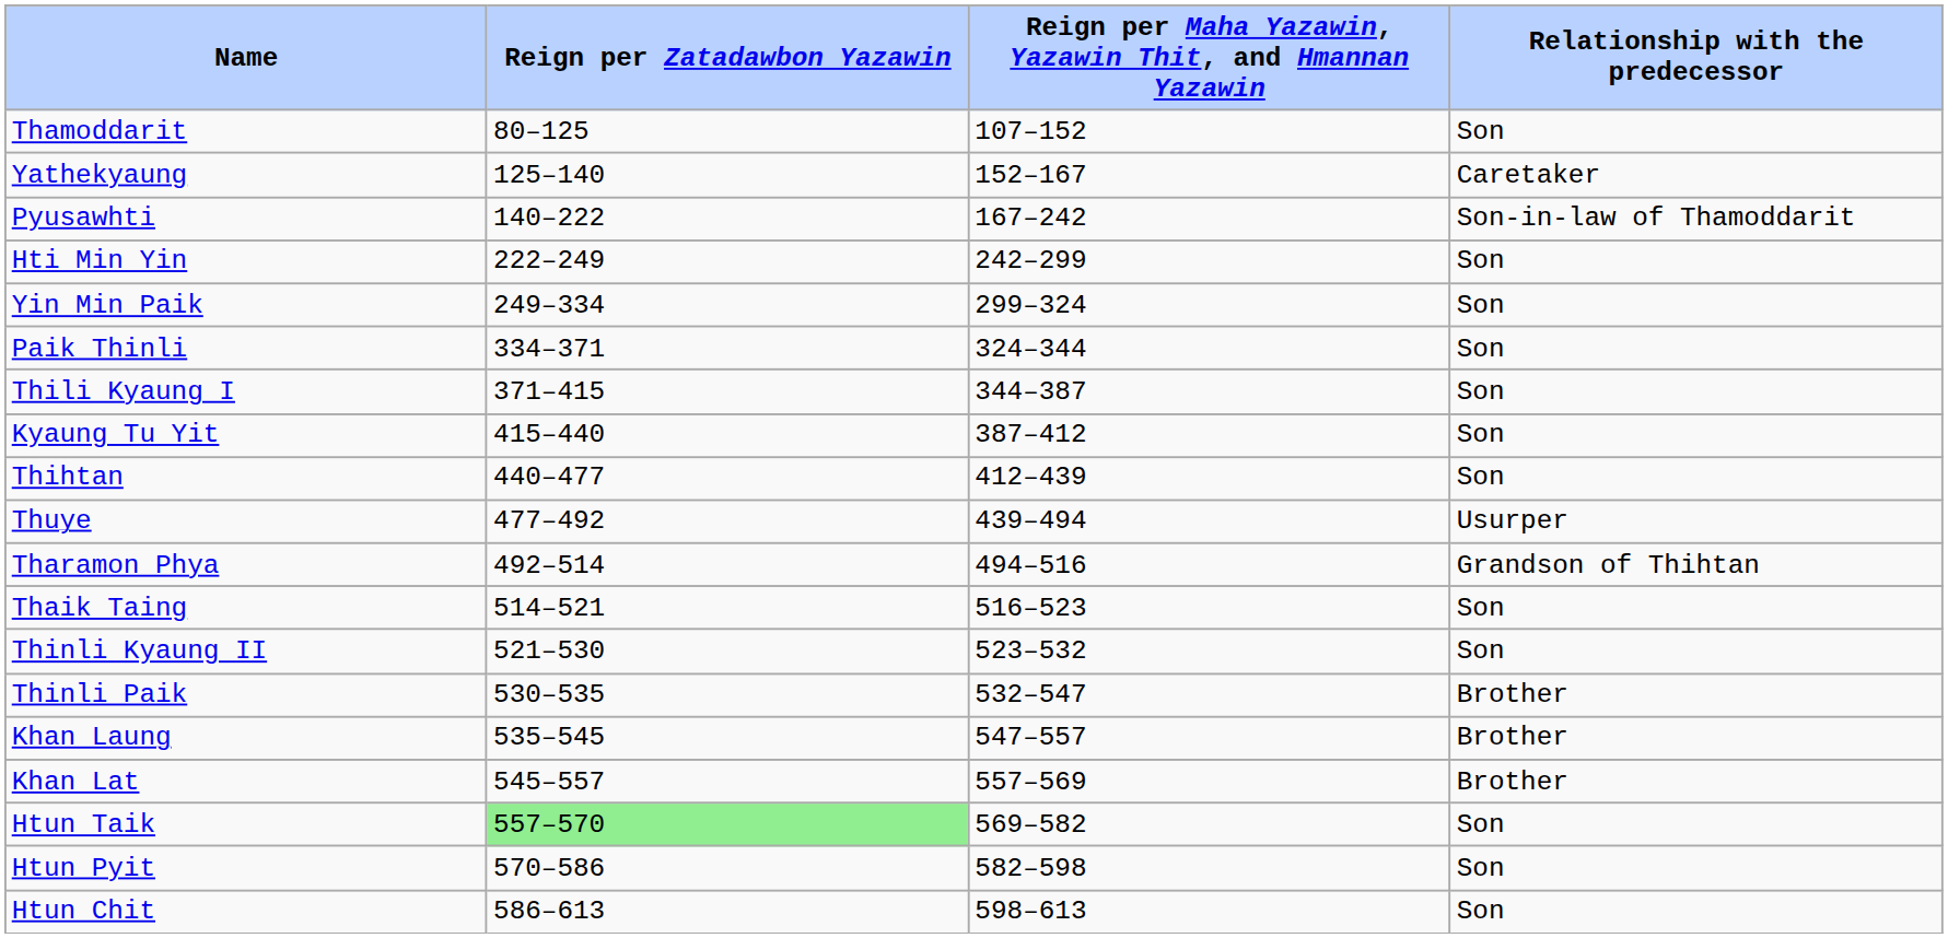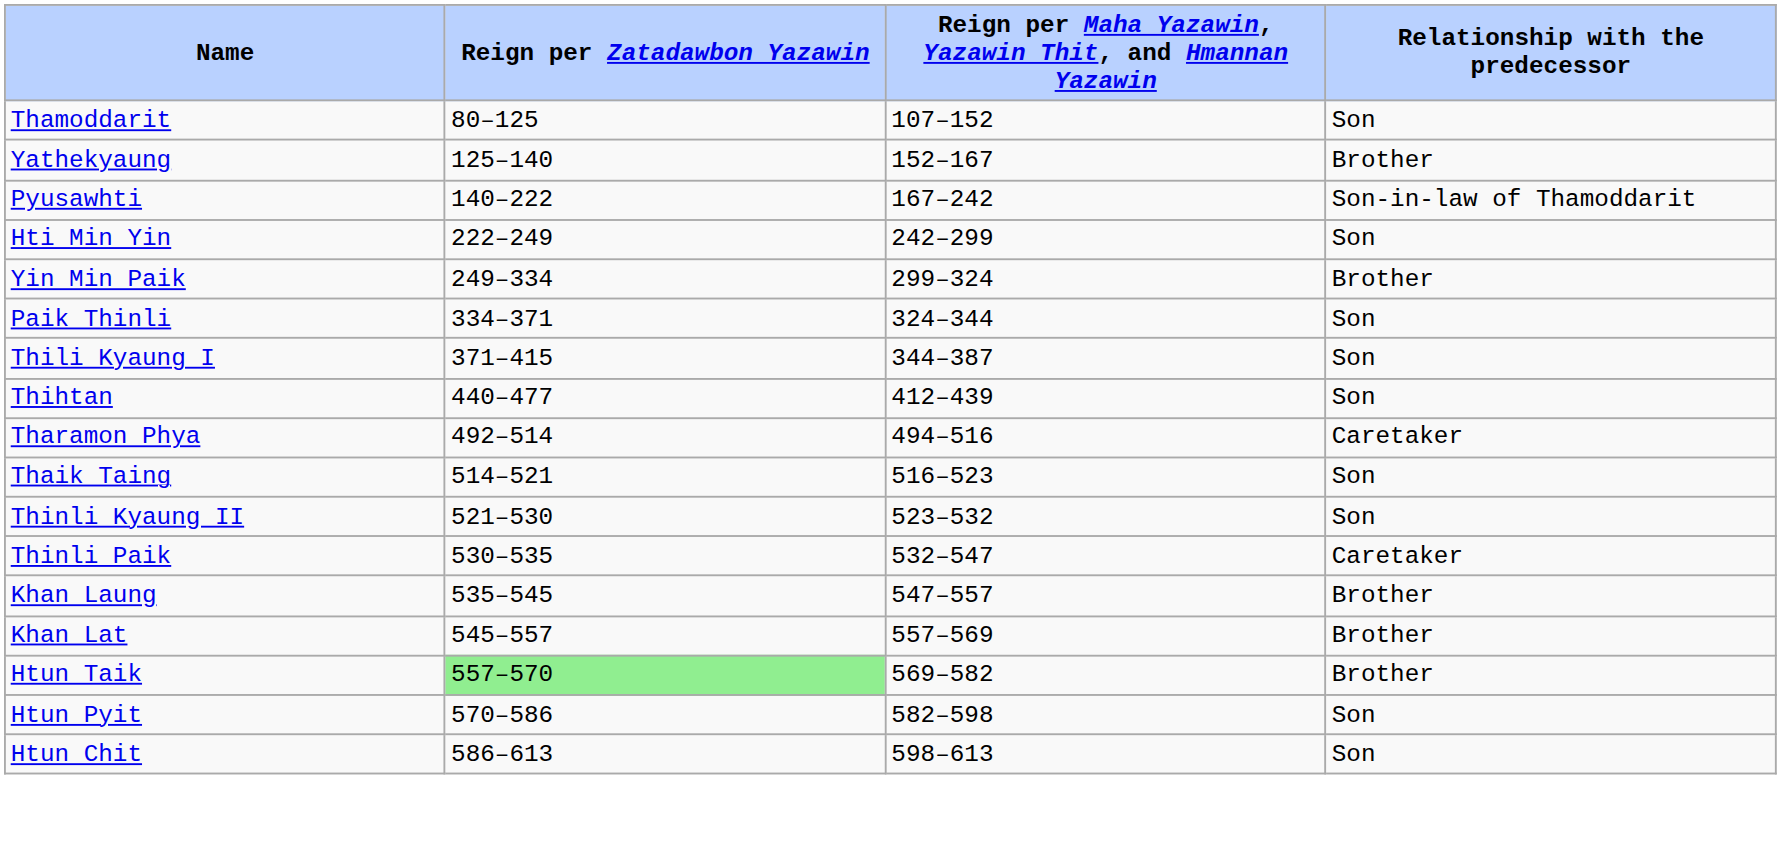Yathekyaung | Relationship with the predecessor: Caretaker -> Brother
Yin Min Paik | Relationship with the predecessor: Son -> Brother
- row: Kyaung Tu Yit | 415–440 | 387–412 | Son
- row: Thuye | 477–492 | 439–494 | Usurper
Tharamon Phya | Relationship with the predecessor: Grandson of Thihtan -> Caretaker
Thinli Paik | Relationship with the predecessor: Brother -> Caretaker
Htun Taik | Relationship with the predecessor: Son -> Brother
